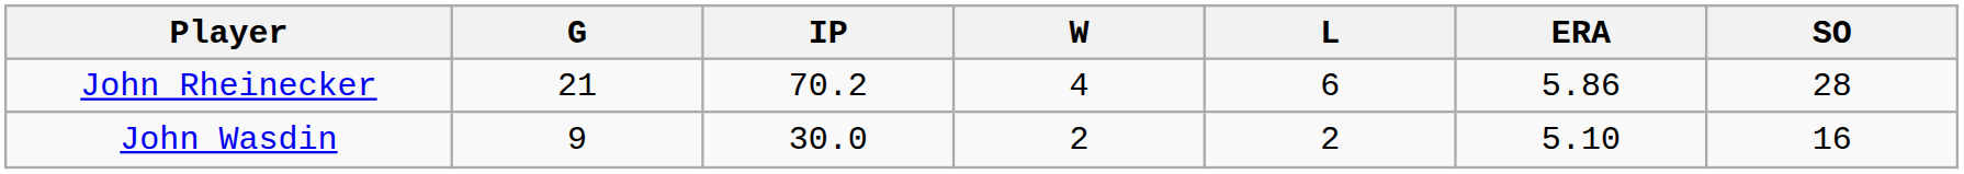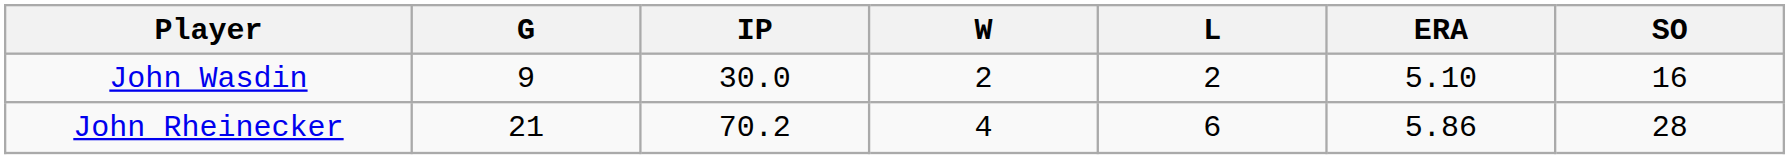rows swapped: John Rheinecker <-> John Wasdin
